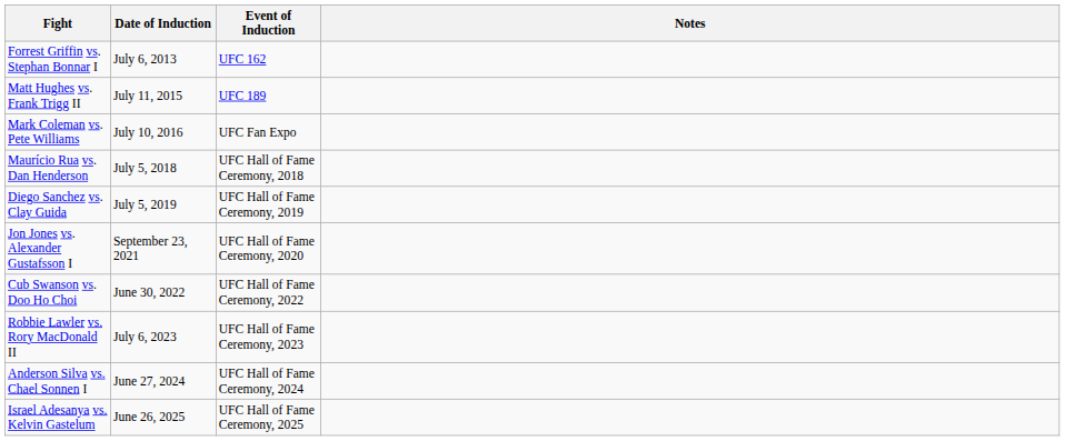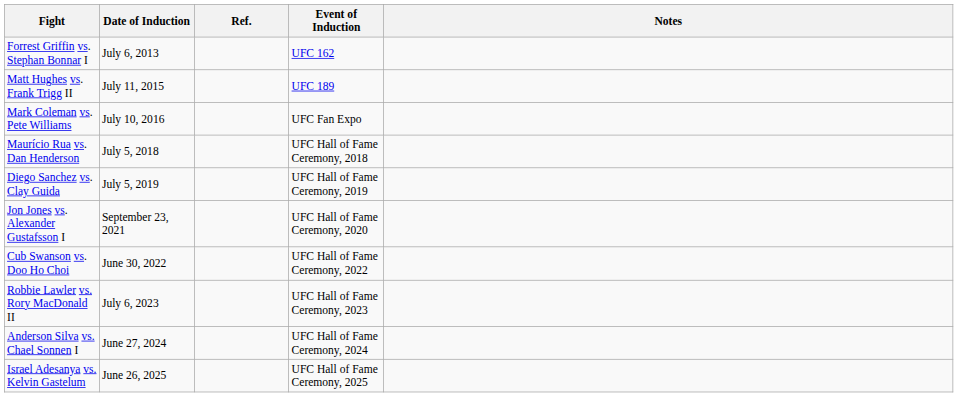+ column: Ref.
